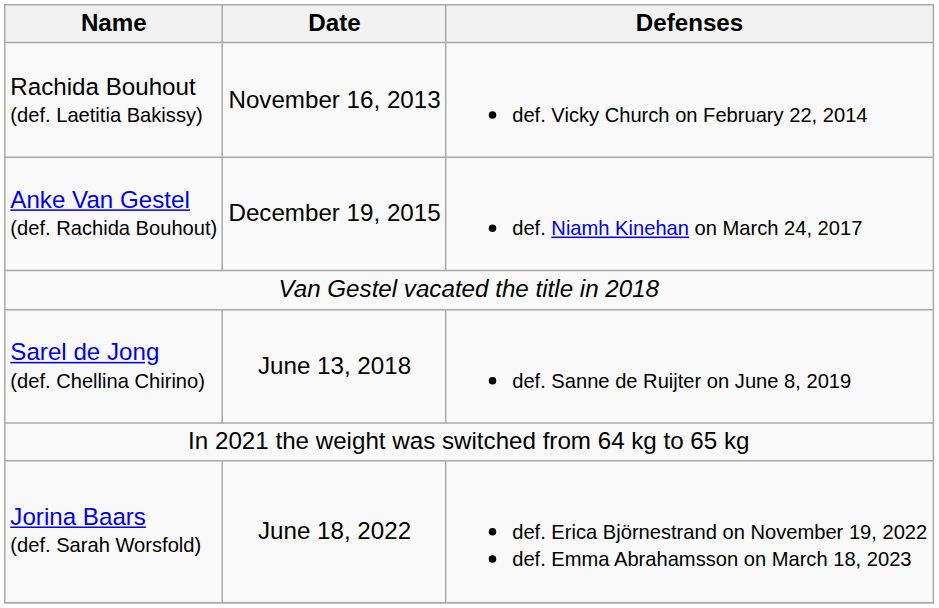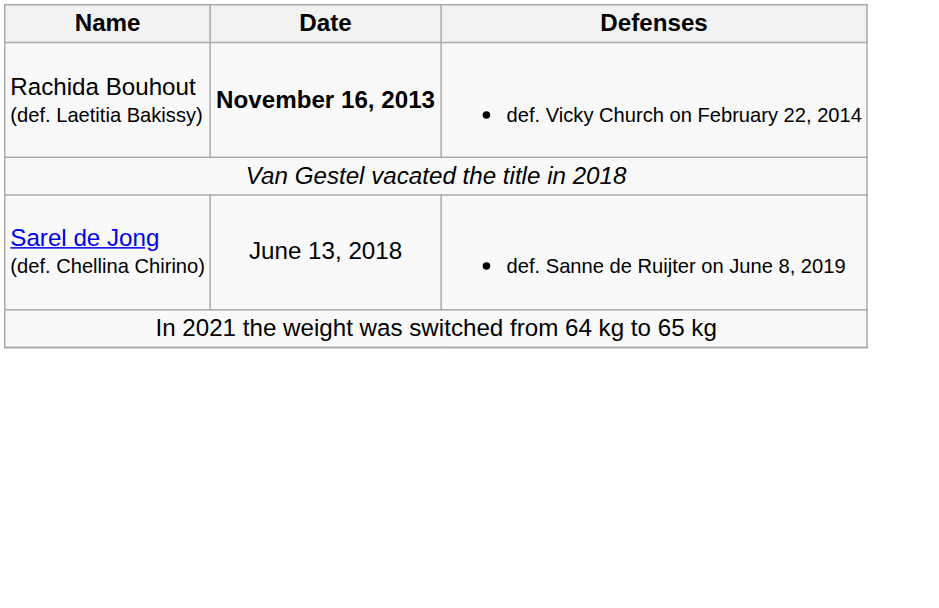Rachida Bouhout (def. Laetitia Bakissy) | Date: normal -> bold
- row: Anke Van Gestel (def. Rachida Bouhout) | December 19, 2015 | def. Niamh Kinehan on March 24, 2017
- row: Jorina Baars (def. Sarah Worsfold) | June 18, 2022 | def. Erica Björnestrand on November 19, 2022 def. Emma Abrahamsson on March 18, 2023
